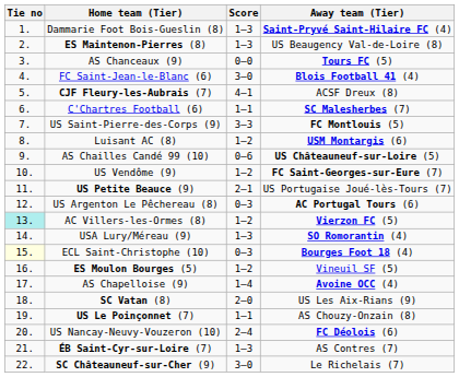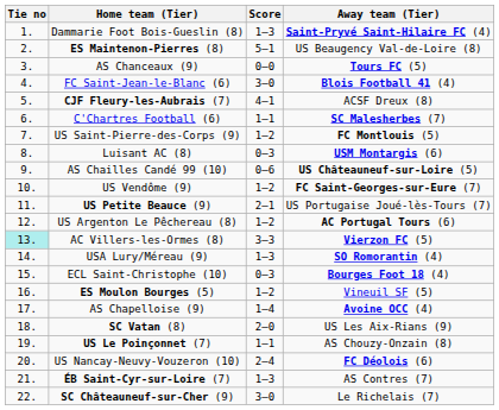ES Maintenon-Pierres (8) | Score: 1–3 -> 5–1
US Saint-Pierre-des-Corps (9) | Score: 3–3 -> 1–2
Luisant AC (8) | Score: 1–2 -> 0–3
US Argenton Le Pêchereau (8) | Score: 0–3 -> 1–2
AC Villers-les-Ormes (8) | Score: 1–2 -> 3–3
ECL Saint-Christophe (10) | Tie no: lightyellow background -> no background
